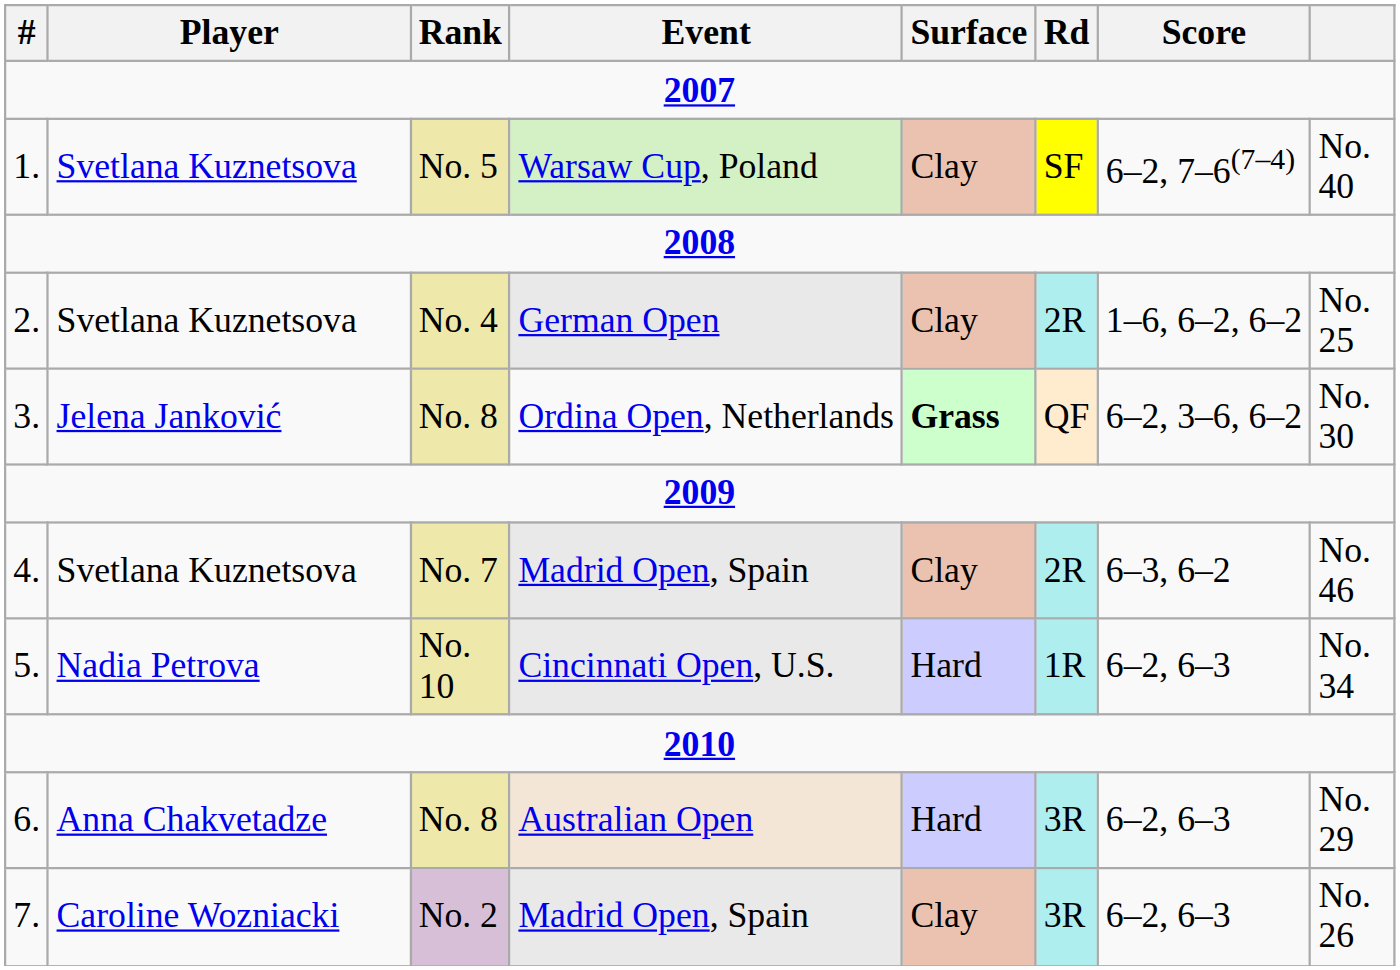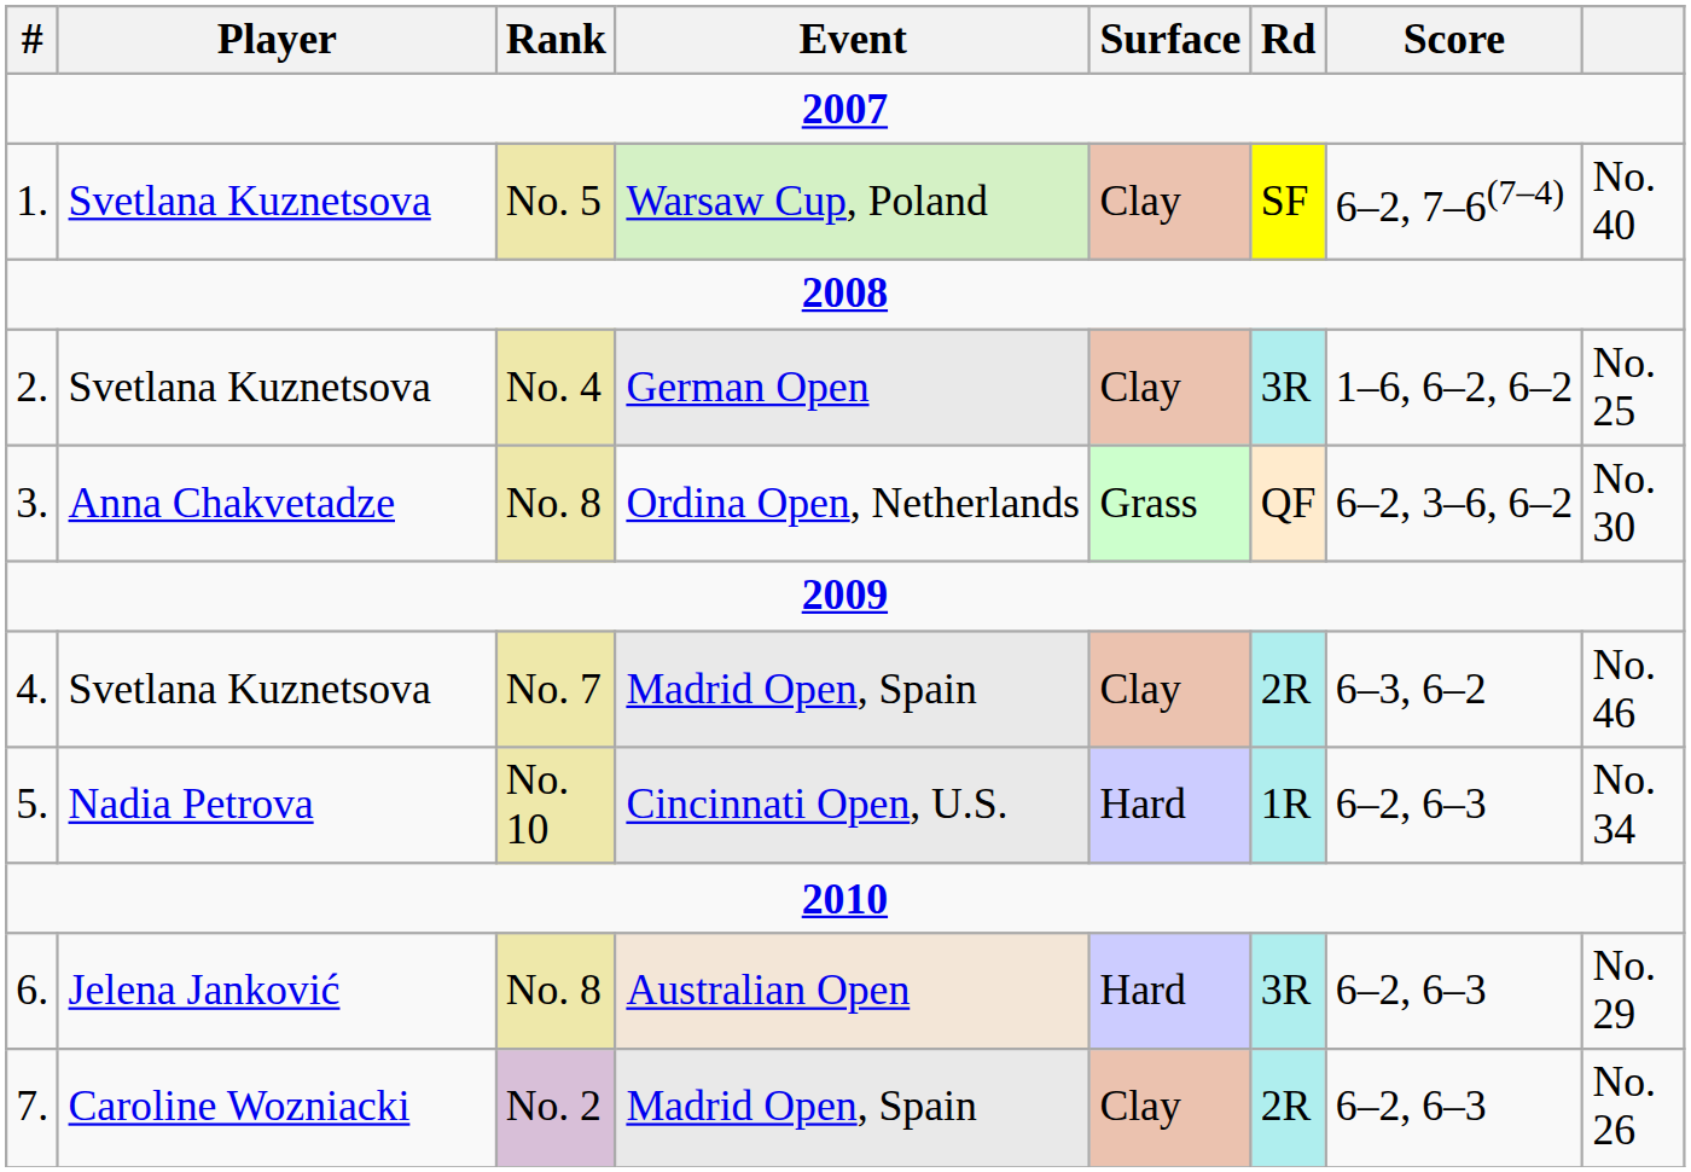No. 4 | Rd: 2R -> 3R
No. 8 / Ordina Open, Netherlands | Player: Jelena Janković -> Anna Chakvetadze
No. 8 / Ordina Open, Netherlands | Surface: bold -> normal
No. 8 / Australian Open | Player: Anna Chakvetadze -> Jelena Janković
No. 2 | Rd: 3R -> 2R
